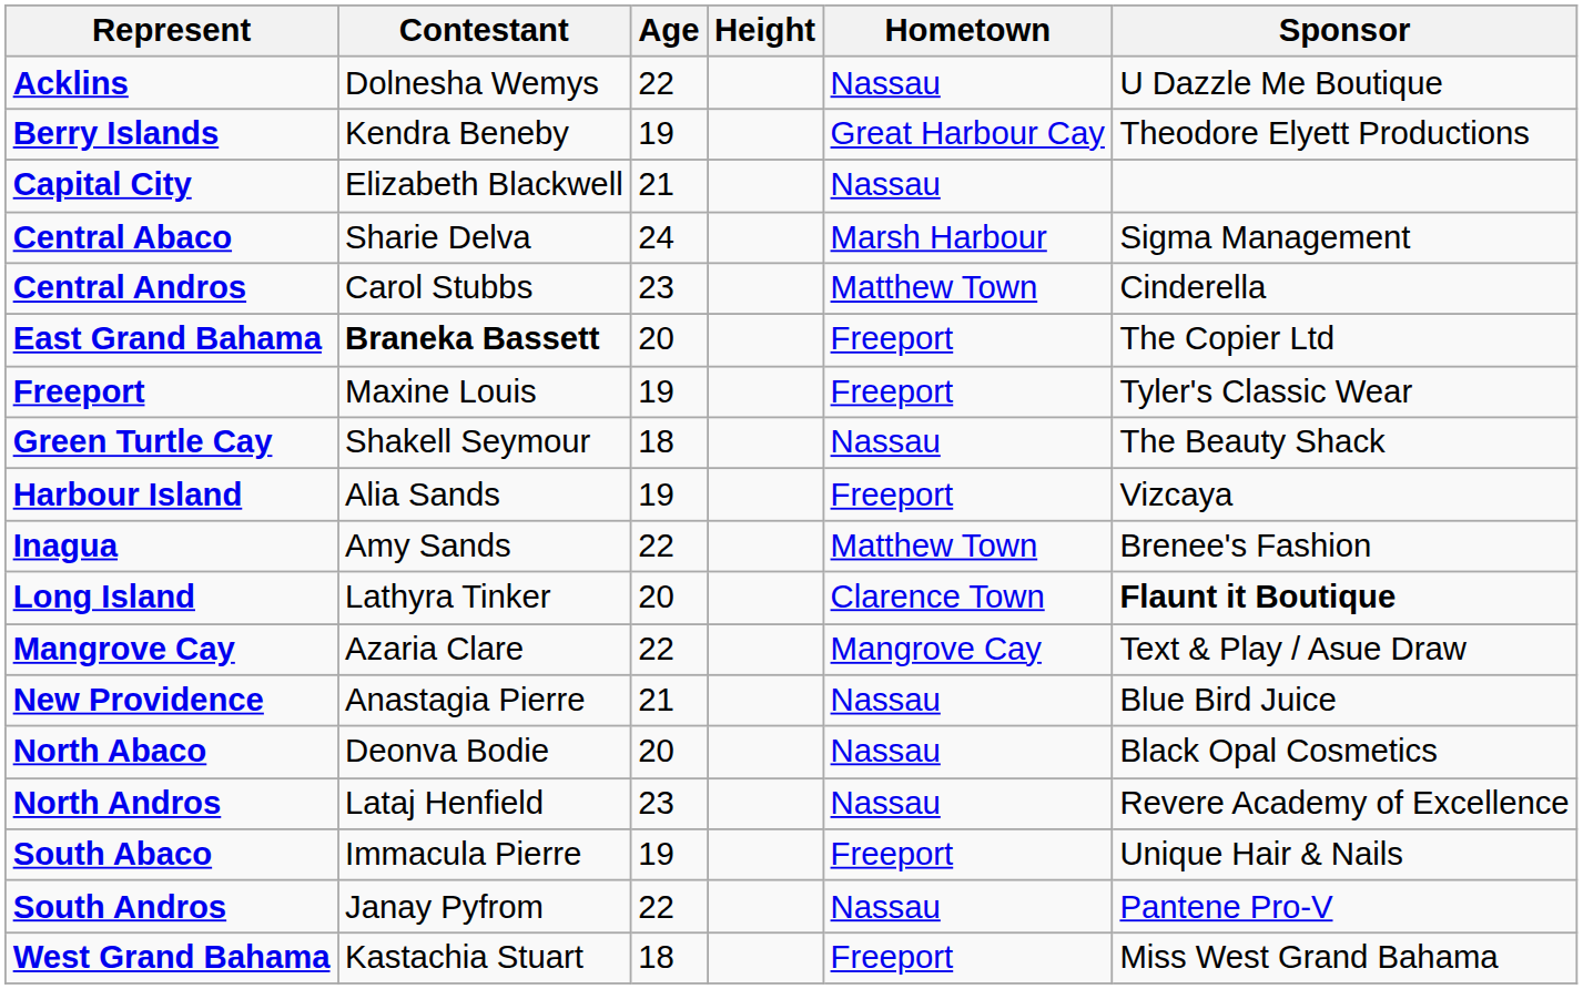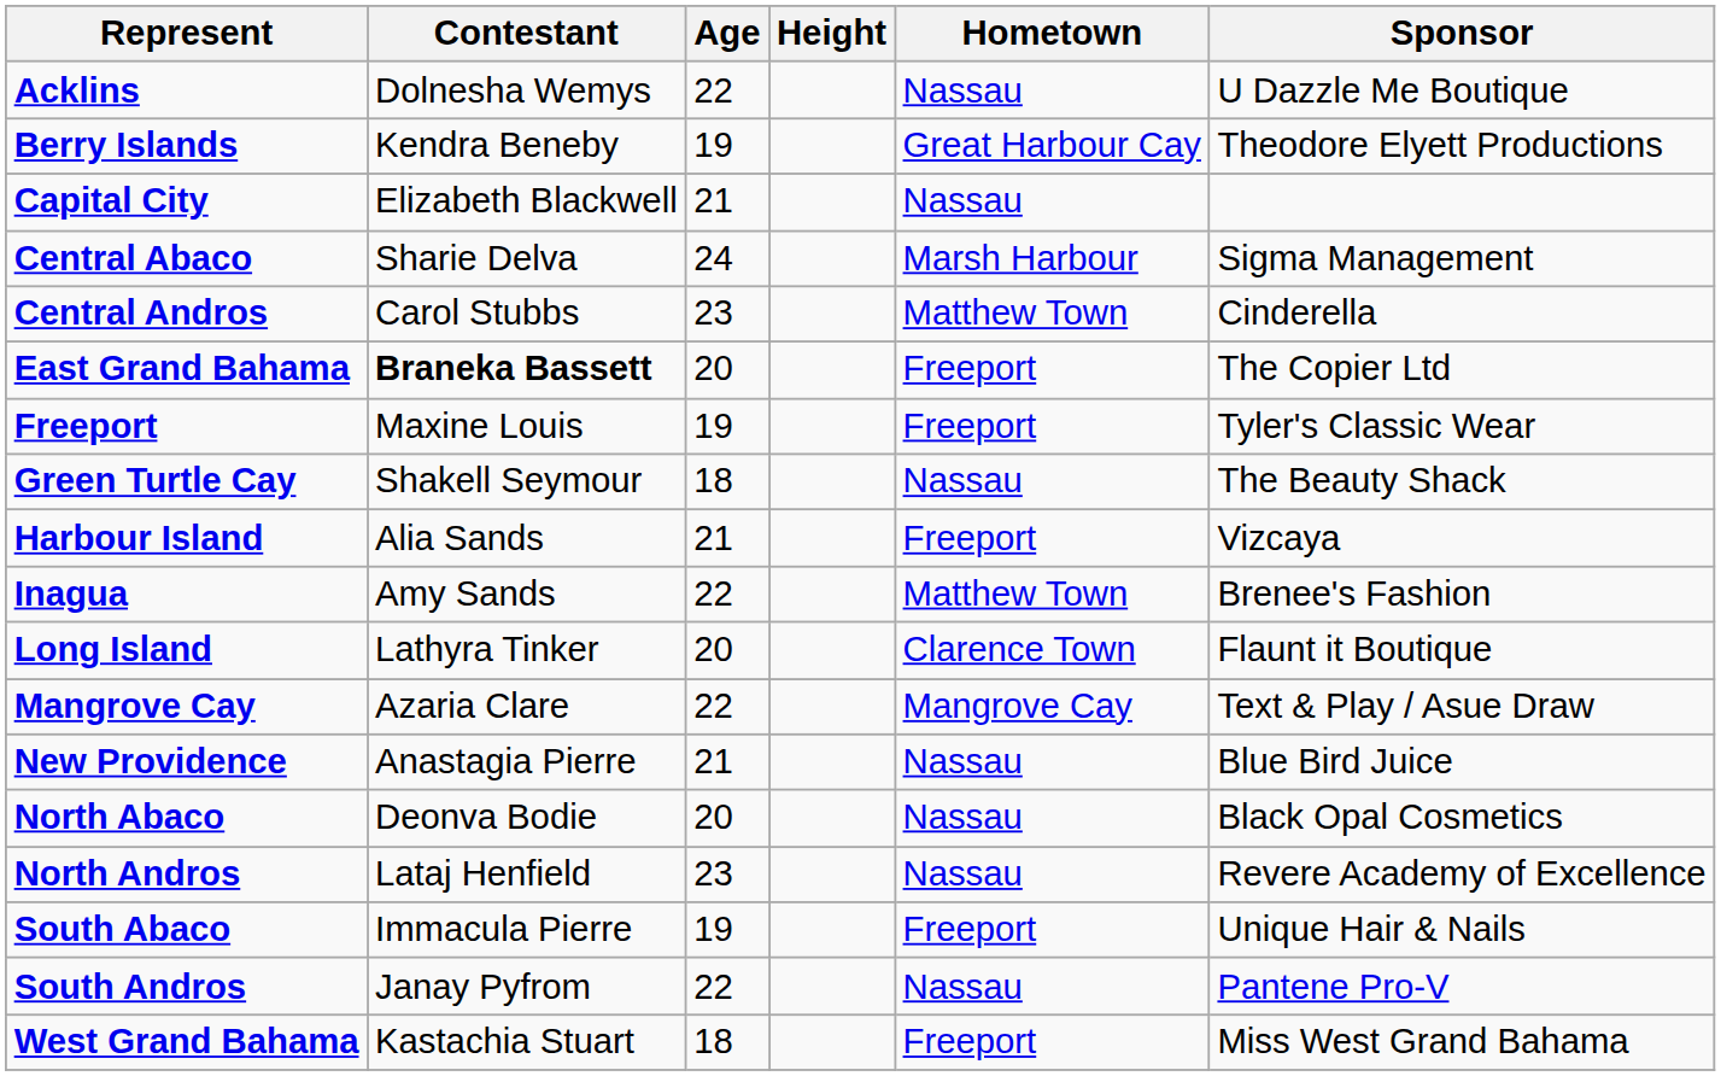Harbour Island | Age: 19 -> 21
Long Island | Sponsor: bold -> normal
